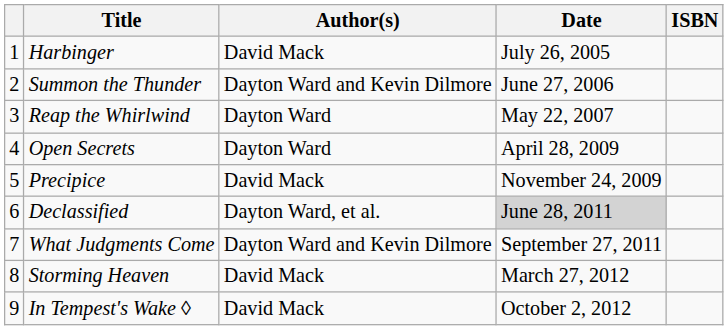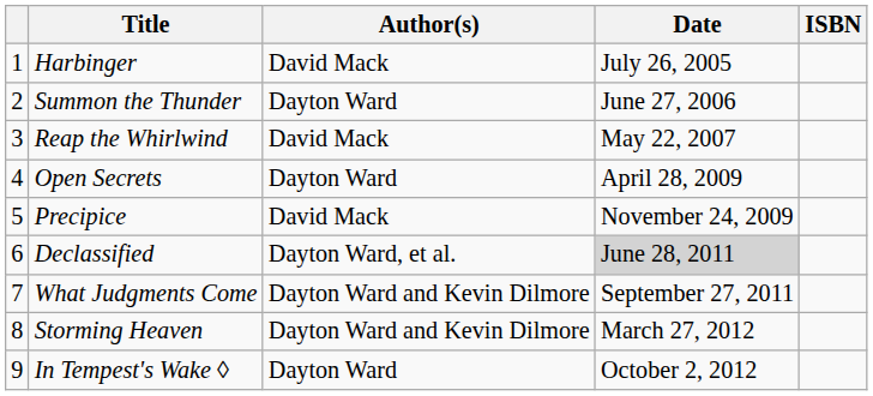Summon the Thunder | Author(s): Dayton Ward and Kevin Dilmore -> Dayton Ward
Reap the Whirlwind | Author(s): Dayton Ward -> David Mack
Storming Heaven | Author(s): David Mack -> Dayton Ward and Kevin Dilmore
In Tempest's Wake ◊ | Author(s): David Mack -> Dayton Ward
